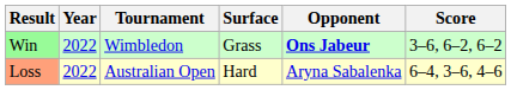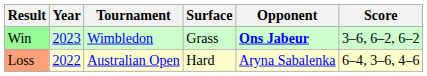Win | Year: 2022 -> 2023
